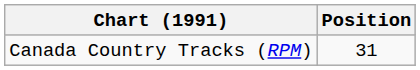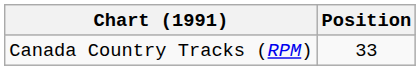Canada Country Tracks (RPM) | Position: 31 -> 33
